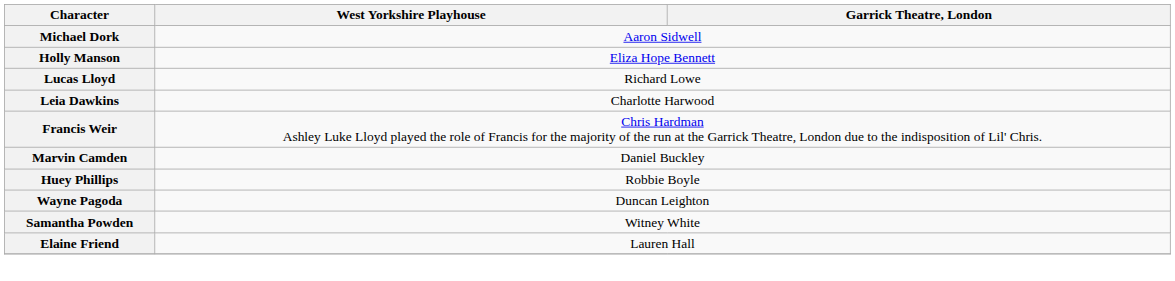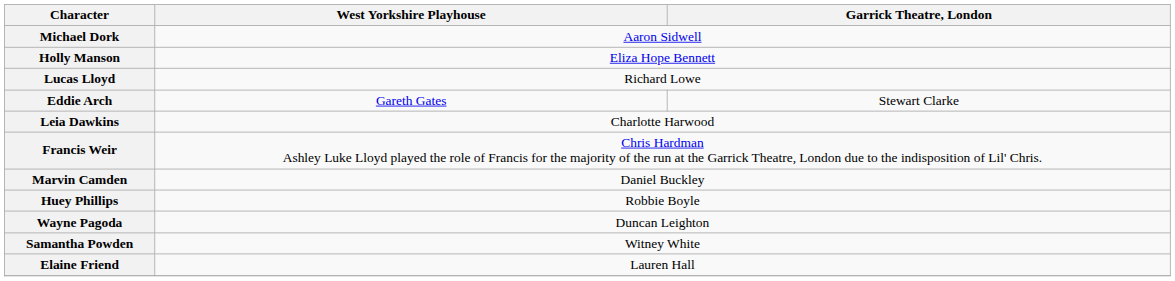+ row: Eddie Arch | Gareth Gates | Stewart Clarke
